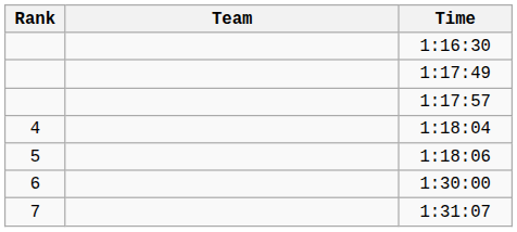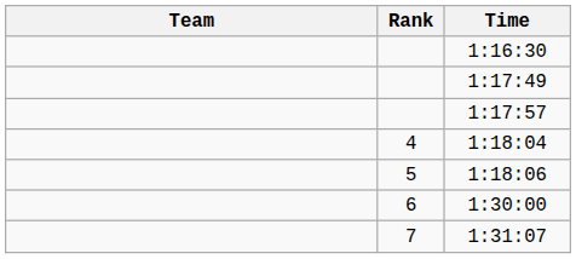columns swapped: Rank <-> Team
